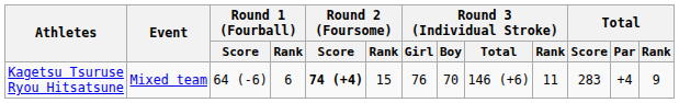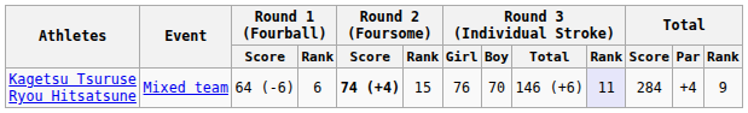Kagetsu Tsuruse Ryou Hitsatsune | Round 3 (Individual Stroke) / Rank: no background -> lavender background
Kagetsu Tsuruse Ryou Hitsatsune | Total / Score: 283 -> 284
